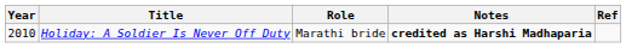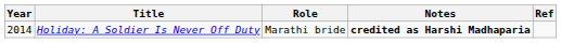Holiday: A Soldier Is Never Off Duty | Year: 2010 -> 2014
